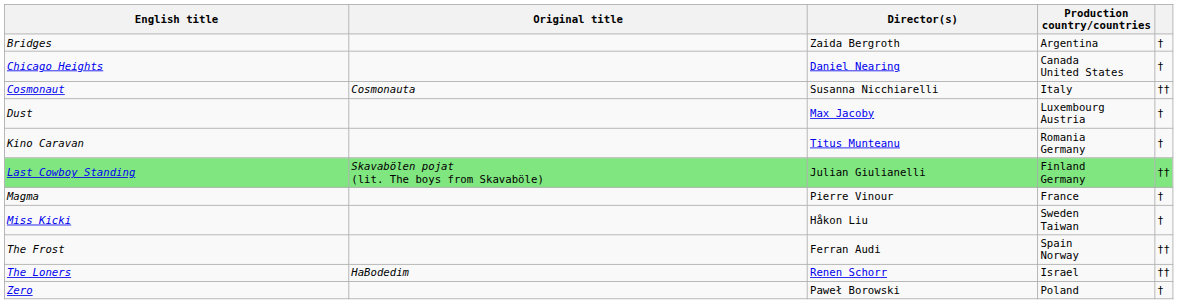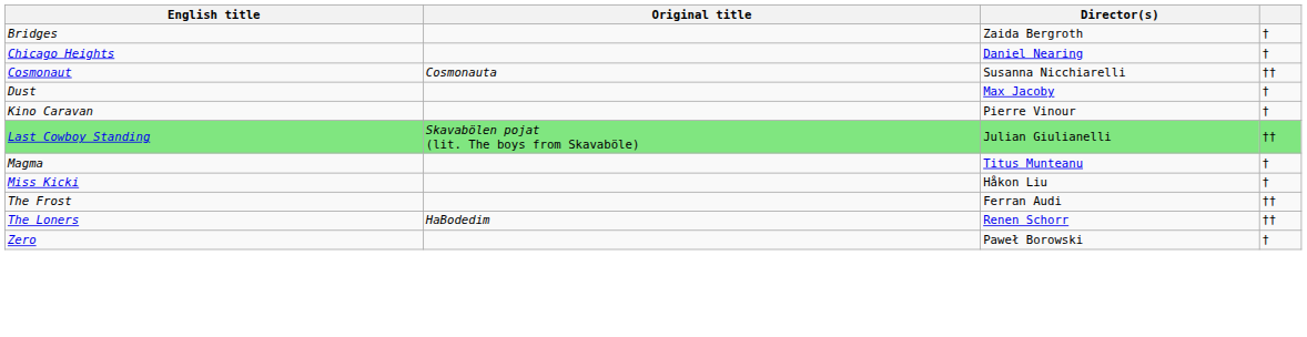- column: Production country/countries | Argentina | Canada United States | Italy | Luxembourg Austria | Romania Germany | Finland Germany | France | Sweden Taiwan | Spain Norway | Israel | Poland
Kino Caravan | Director(s): Titus Munteanu -> Pierre Vinour
Magma | Director(s): Pierre Vinour -> Titus Munteanu
